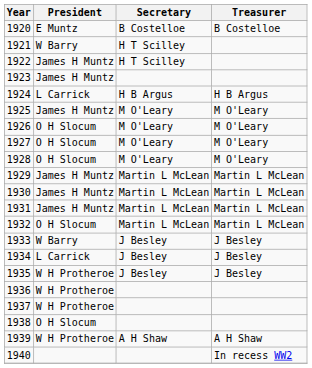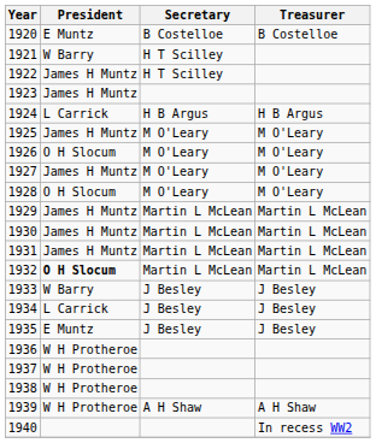1927 | President: O H Slocum -> James H Muntz
1932 | President: normal -> bold
1935 | President: W H Protheroe -> E Muntz
1938 | President: O H Slocum -> W H Protheroe
